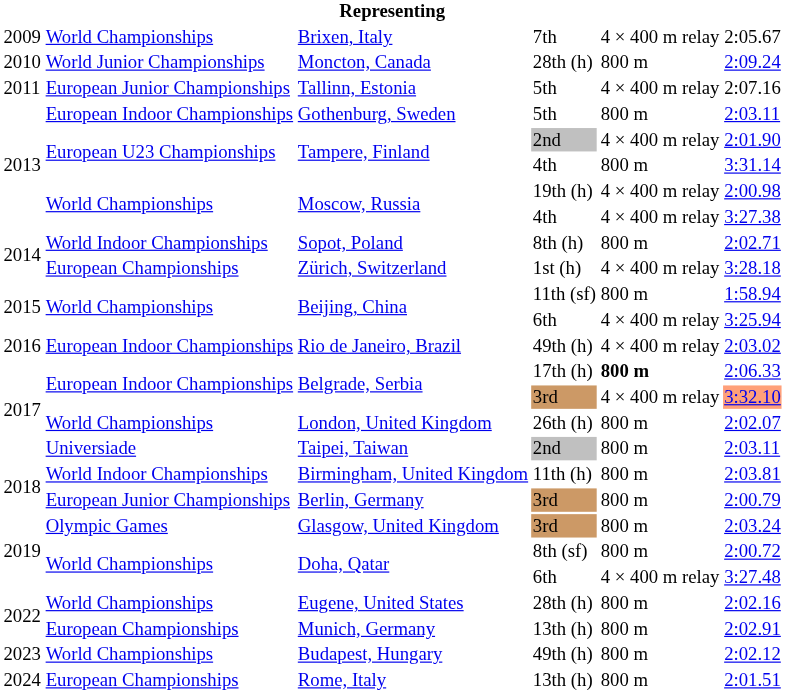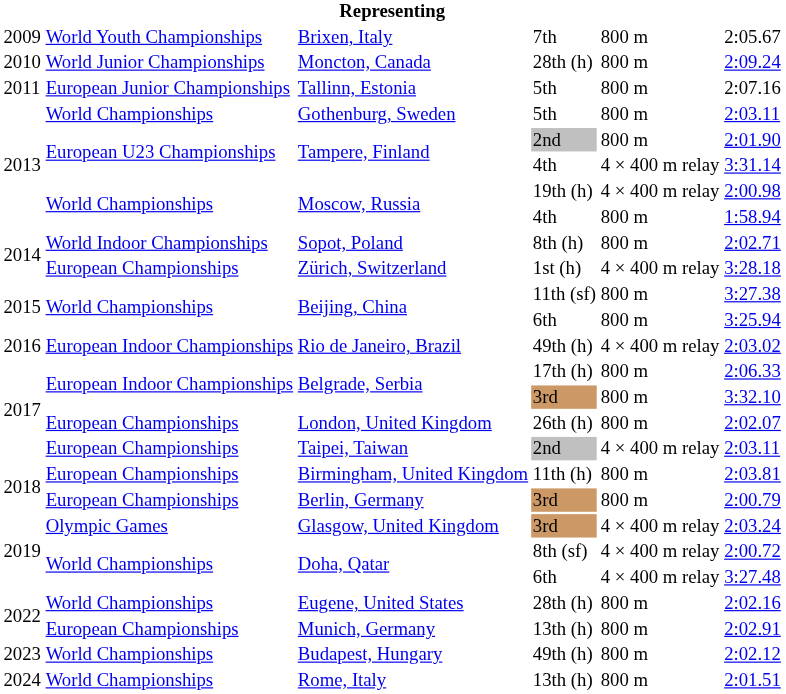Brixen, Italy | column 2: World Championships -> World Youth Championships
Brixen, Italy | column 5: 4 × 400 m relay -> 800 m
Tallinn, Estonia | column 5: 4 × 400 m relay -> 800 m
Gothenburg, Sweden | column 2: European Indoor Championships -> World Championships
Tampere, Finland / 2nd | column 5: 4 × 400 m relay -> 800 m
Tampere, Finland / 4th | column 5: 800 m -> 4 × 400 m relay
Moscow, Russia / 4th | column 5: 4 × 400 m relay -> 800 m
Moscow, Russia / 4th | column 6: 3:27.38 -> 1:58.94
Beijing, China / 11th (sf) | column 6: 1:58.94 -> 3:27.38
Beijing, China / 6th | column 5: 4 × 400 m relay -> 800 m
Belgrade, Serbia / 17th (h) | column 5: bold -> normal
Belgrade, Serbia / 3rd | column 5: 4 × 400 m relay -> 800 m
Belgrade, Serbia / 3rd | column 6: lightsalmon background -> no background
London, United Kingdom | column 2: World Championships -> European Championships
Taipei, Taiwan | column 2: Universiade -> European Championships
Taipei, Taiwan | column 5: 800 m -> 4 × 400 m relay
Birmingham, United Kingdom | column 2: World Indoor Championships -> European Championships
Berlin, Germany | column 2: European Junior Championships -> European Championships
Glasgow, United Kingdom | column 5: 800 m -> 4 × 400 m relay
Doha, Qatar / 8th (sf) | column 5: 800 m -> 4 × 400 m relay
Rome, Italy | column 2: European Championships -> World Championships
